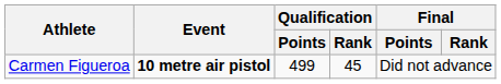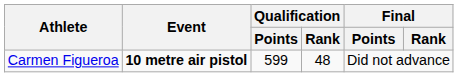Carmen Figueroa | Qualification / Points: 499 -> 599
Carmen Figueroa | Qualification / Rank: 45 -> 48
